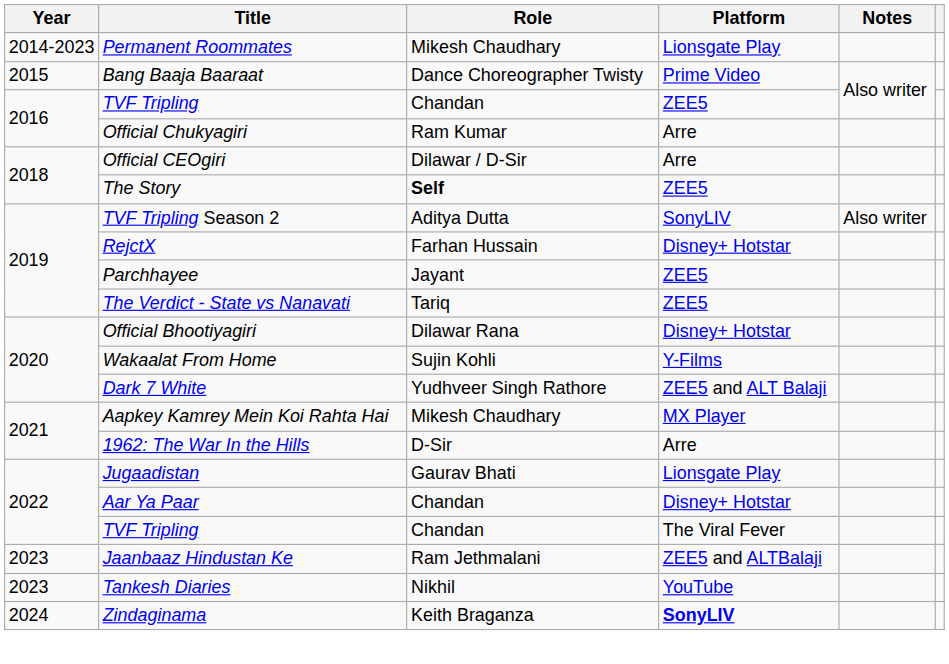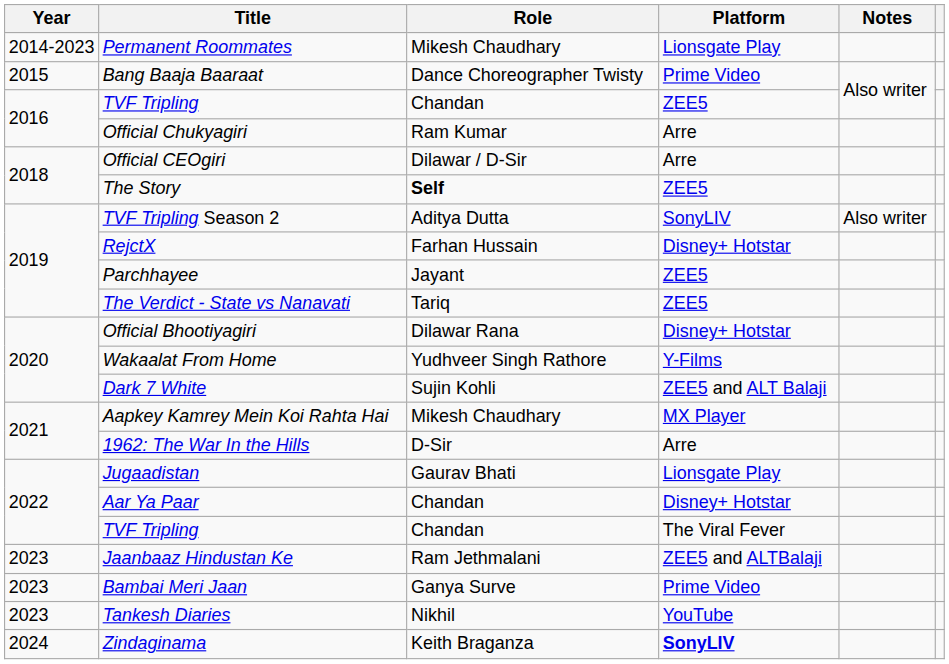Wakaalat From Home | Role: Sujin Kohli -> Yudhveer Singh Rathore
Dark 7 White | Role: Yudhveer Singh Rathore -> Sujin Kohli
+ row: 2023 | Bambai Meri Jaan | Ganya Surve | Prime Video
